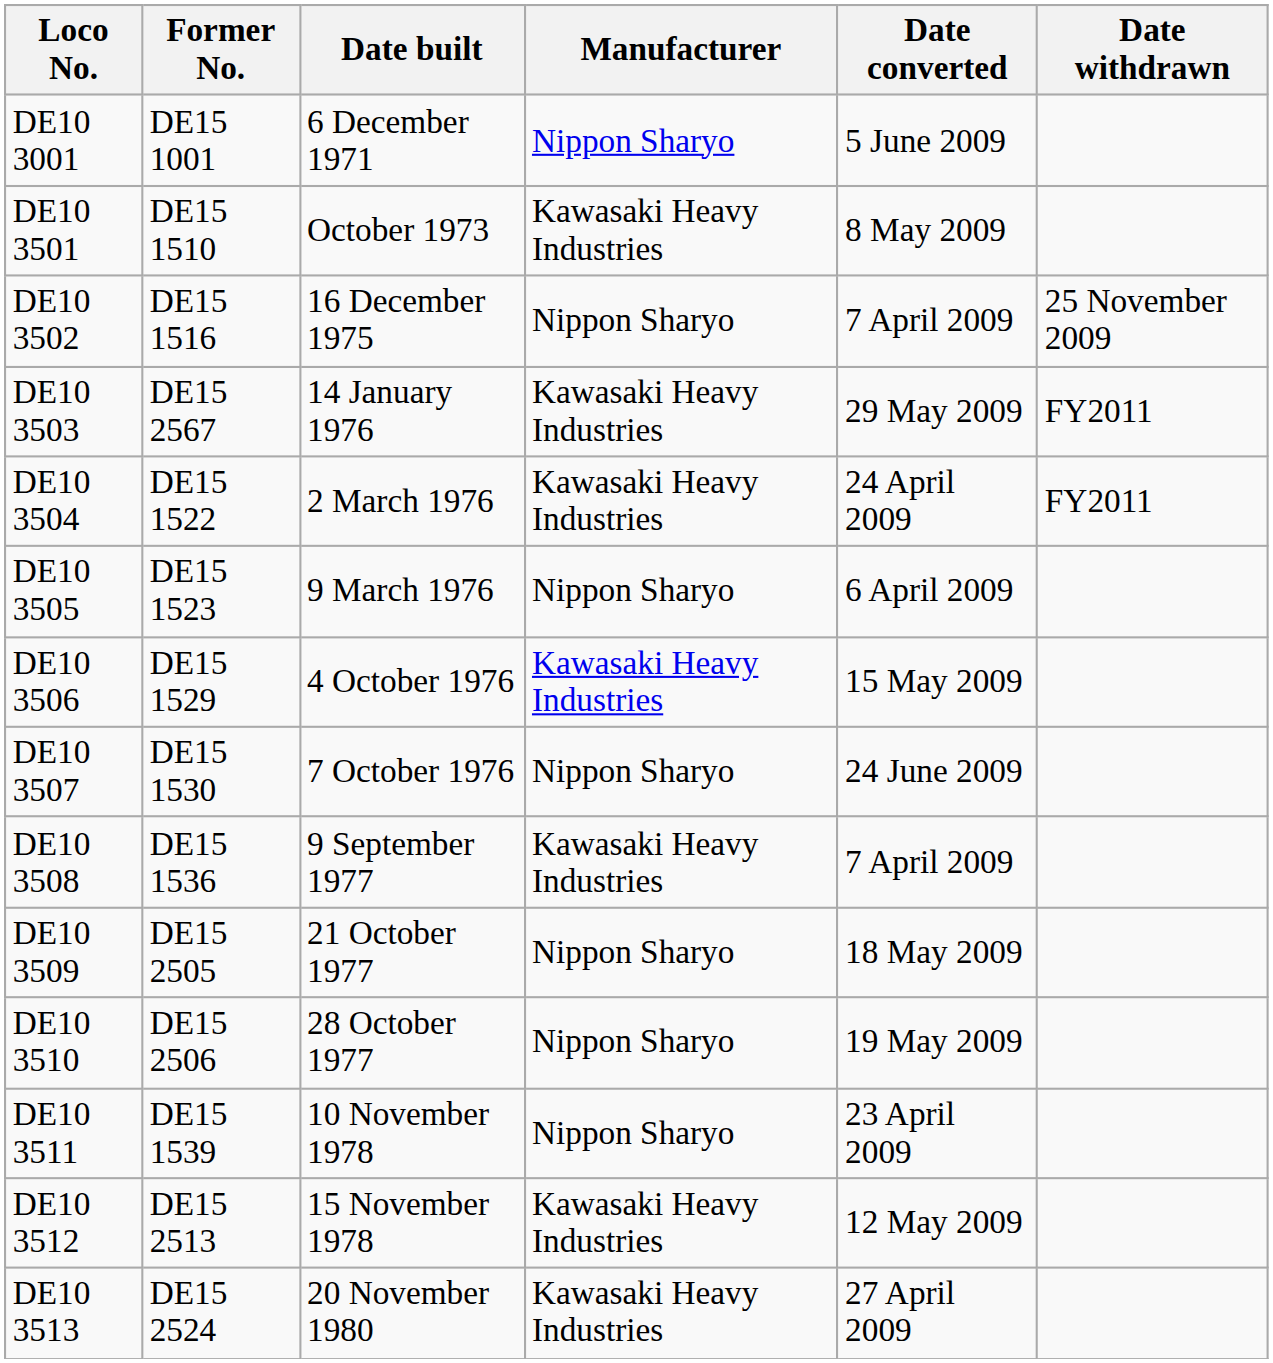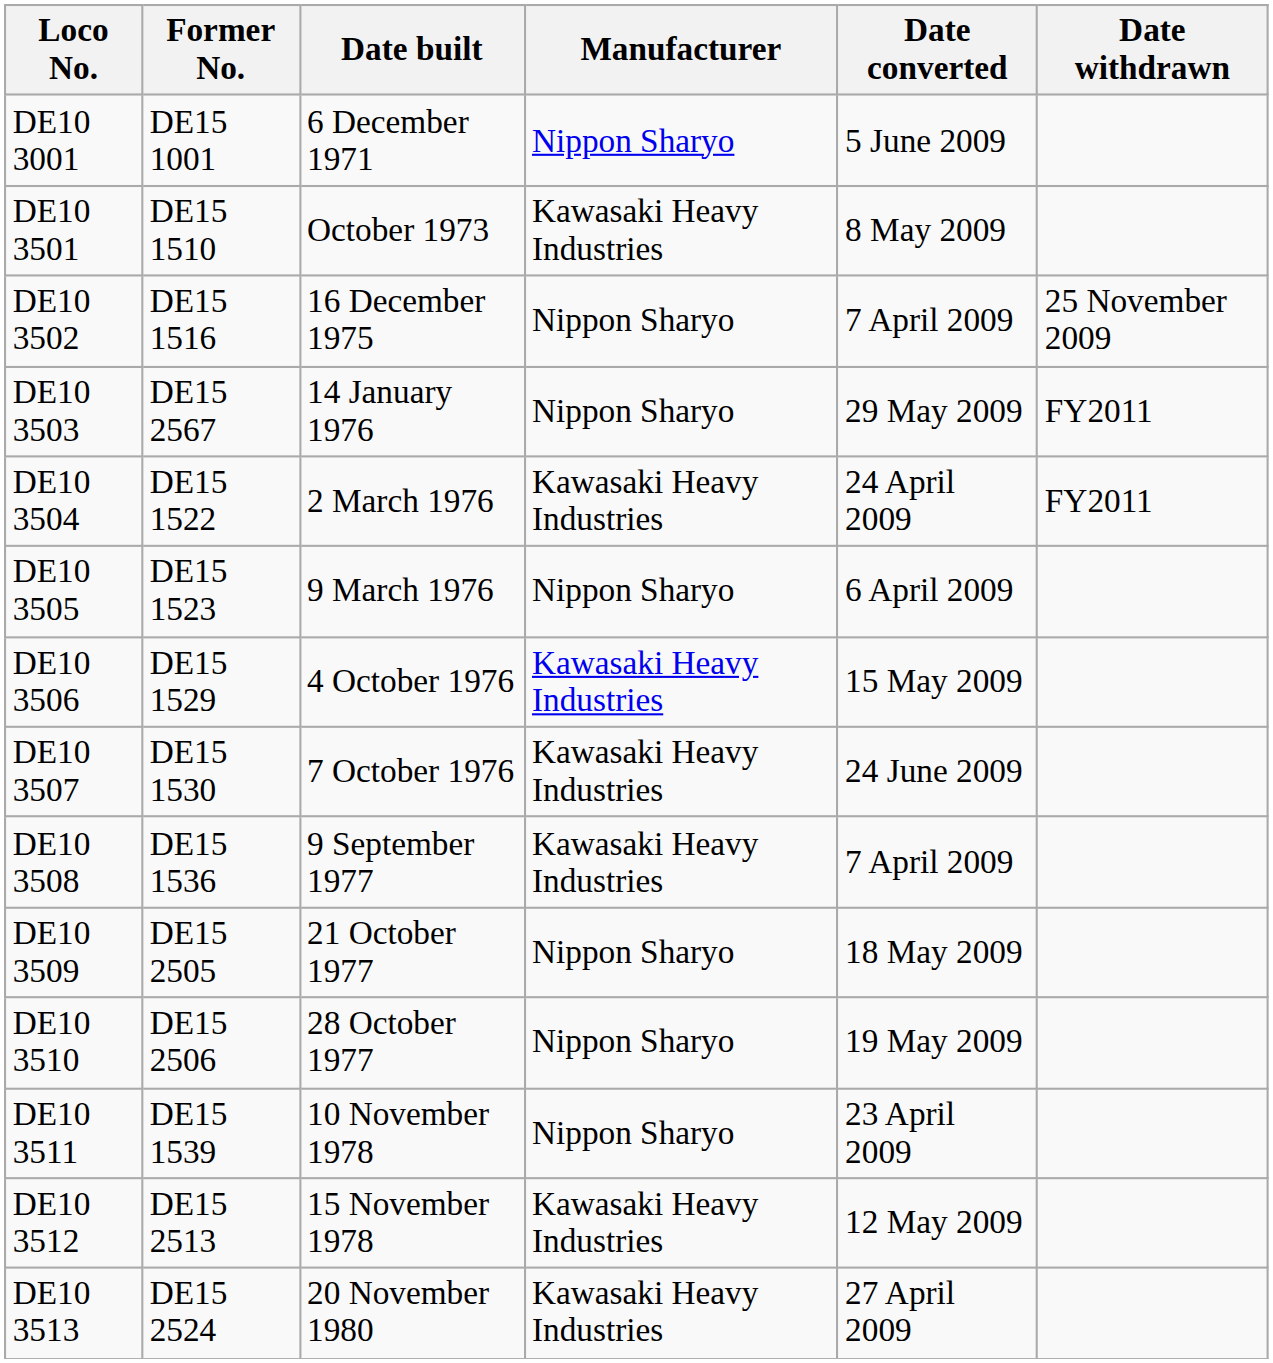DE10 3503 | Manufacturer: Kawasaki Heavy Industries -> Nippon Sharyo
DE10 3507 | Manufacturer: Nippon Sharyo -> Kawasaki Heavy Industries
